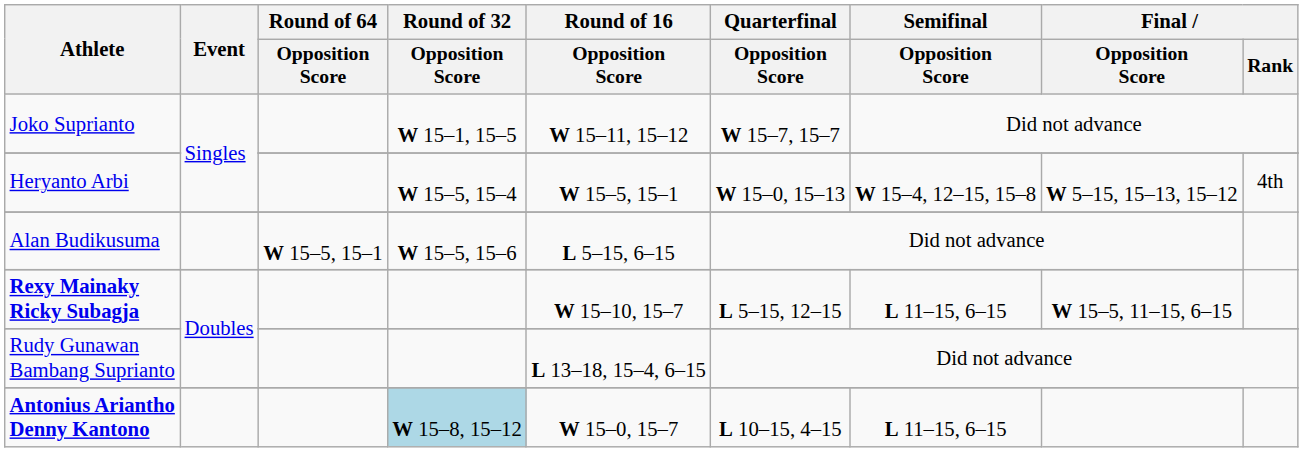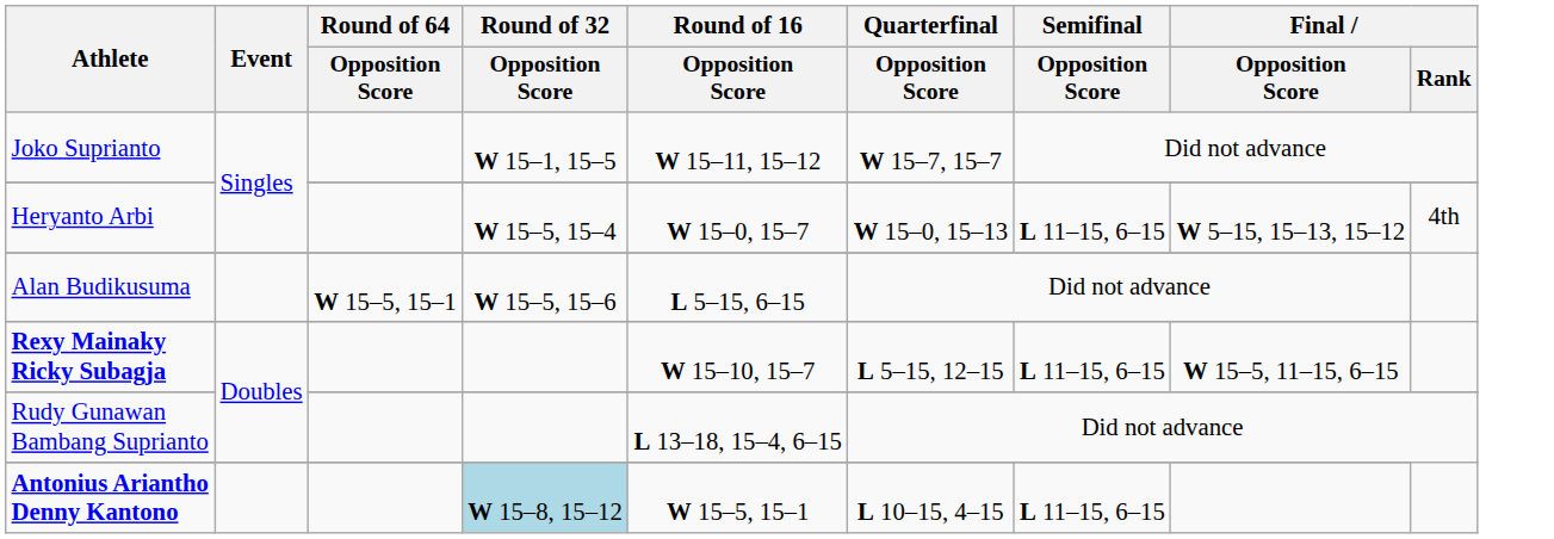Heryanto Arbi | Round of 16 / Opposition Score: W 15–5, 15–1 -> W 15–0, 15–7
Heryanto Arbi | Semifinal / Opposition Score: W 15–4, 12–15, 15–8 -> L 11–15, 6–15
Antonius Ariantho Denny Kantono | Round of 16 / Opposition Score: W 15–0, 15–7 -> W 15–5, 15–1
